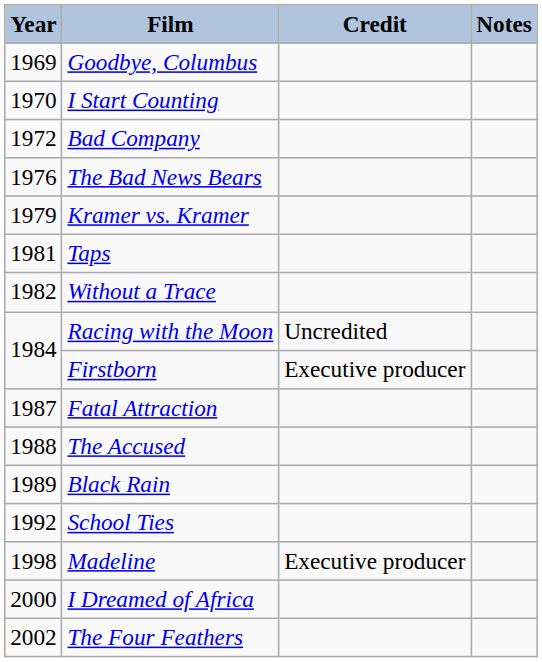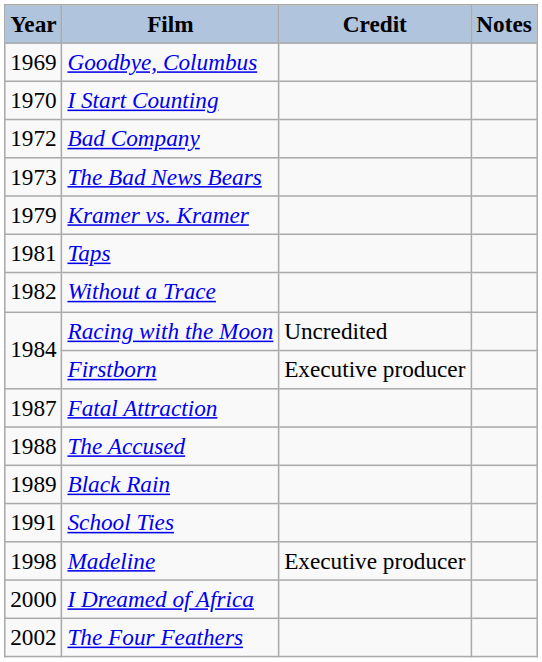The Bad News Bears | Year: 1976 -> 1973
School Ties | Year: 1992 -> 1991
